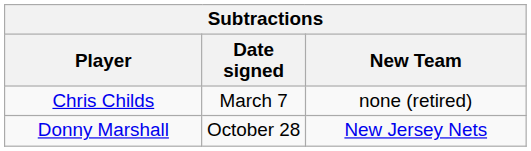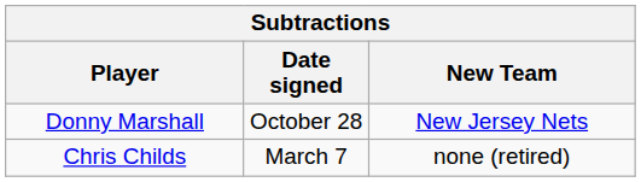rows swapped: Donny Marshall <-> Chris Childs
